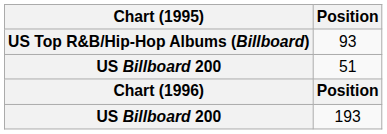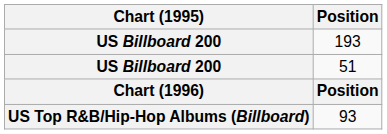rows swapped: 193 <-> 93
